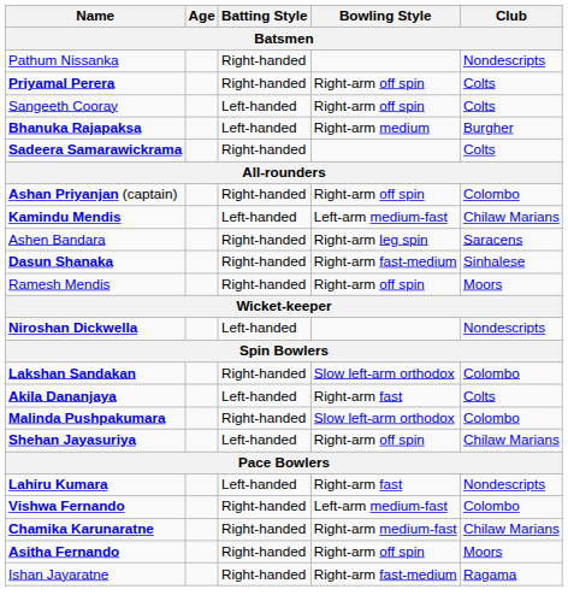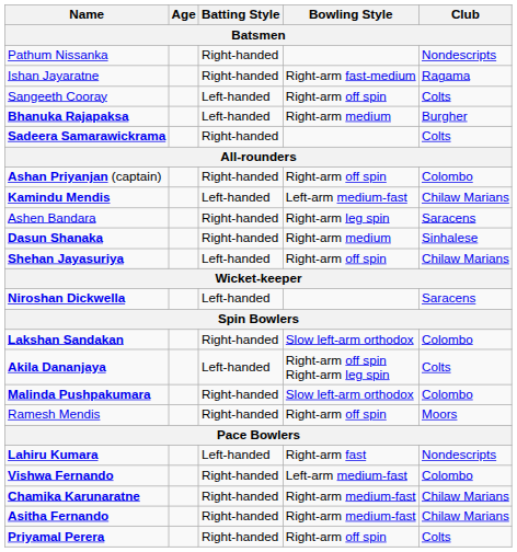rows swapped: Priyamal Perera <-> Ishan Jayaratne
Dasun Shanaka | Bowling Style: Right-arm fast-medium -> Right-arm medium
rows swapped: Shehan Jayasuriya <-> Ramesh Mendis
Niroshan Dickwella | Club: Nondescripts -> Saracens
Akila Dananjaya | Bowling Style: Right-arm fast -> Right-arm off spin Right-arm leg spin
Asitha Fernando | Bowling Style: Right-arm off spin -> Right-arm medium-fast
Asitha Fernando | Club: Moors -> Chilaw Marians
